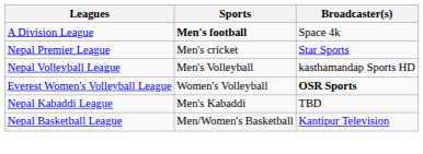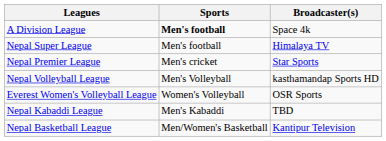+ row: Nepal Super League | Men's football | Himalaya TV
Everest Women's Volleyball League | Broadcaster(s): bold -> normal
